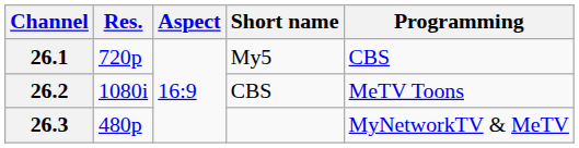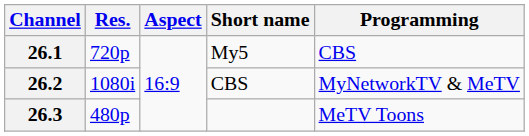26.2 | Programming: MeTV Toons -> MyNetworkTV & MeTV
26.3 | Programming: MyNetworkTV & MeTV -> MeTV Toons
